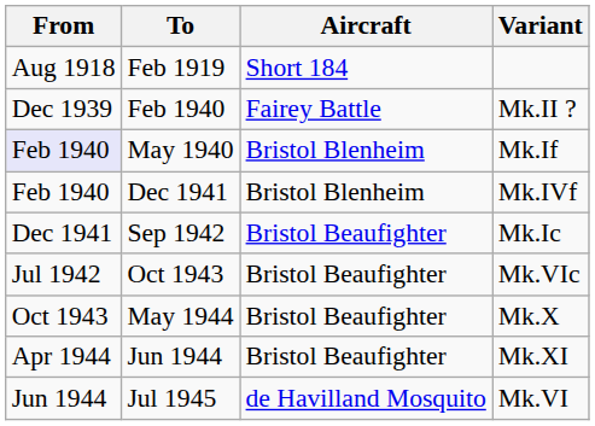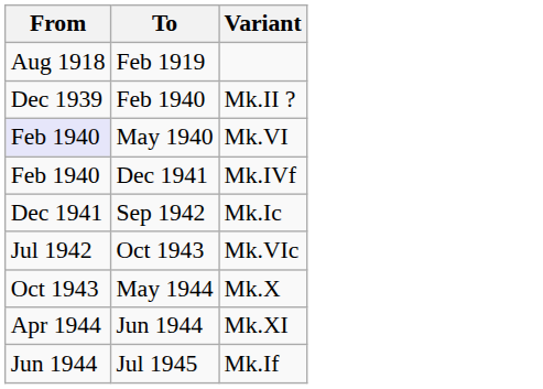- column: Aircraft | Short 184 | Fairey Battle | Bristol Blenheim | Bristol Blenheim | Bristol Beaufighter | Bristol Beaufighter | Bristol Beaufighter | Bristol Beaufighter | de Havilland Mosquito
May 1940 | Variant: Mk.If -> Mk.VI
Jul 1945 | Variant: Mk.VI -> Mk.If
